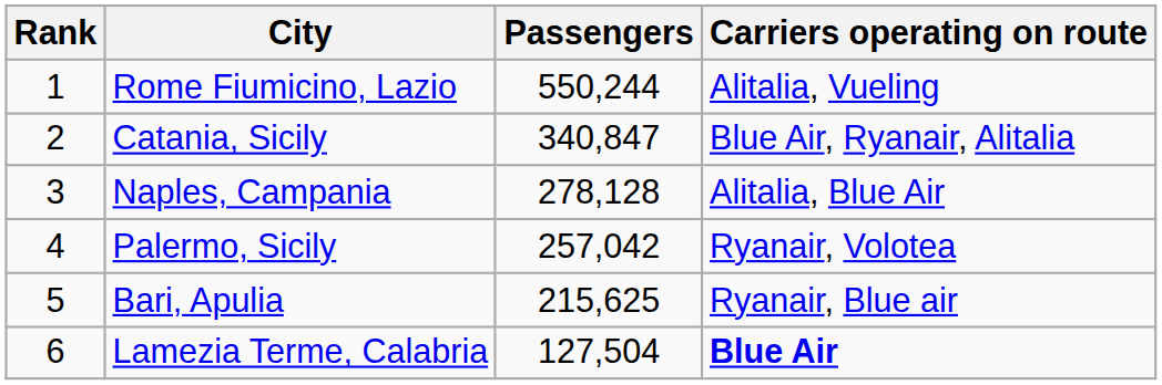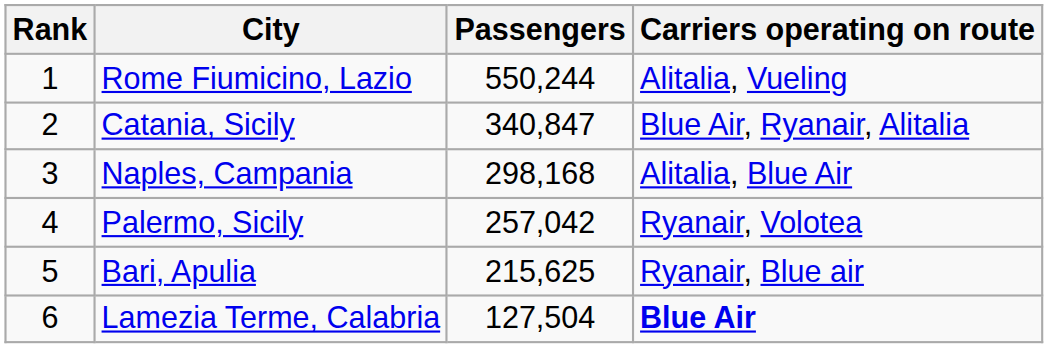Naples, Campania | Passengers: 278,128 -> 298,168
